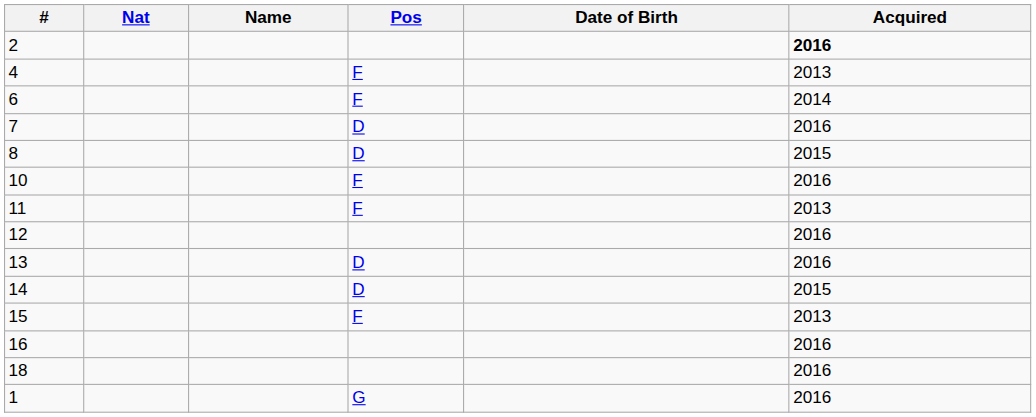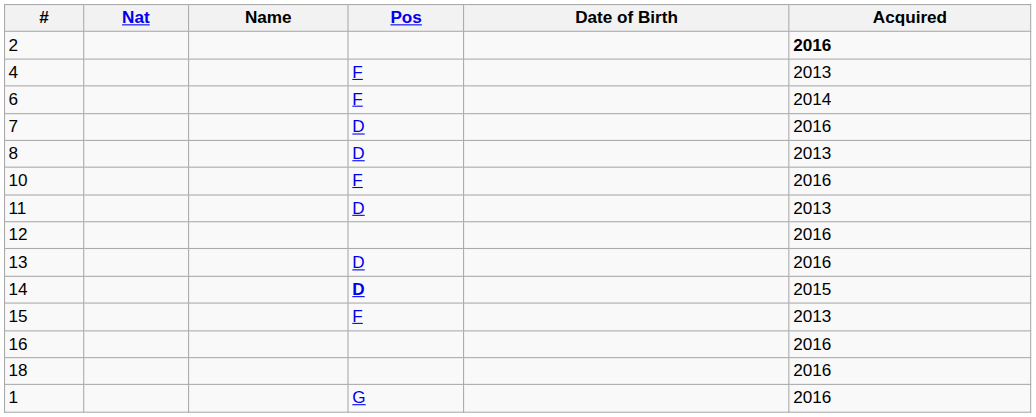8 | Acquired: 2015 -> 2013
11 | Pos: F -> D
14 | Pos: normal -> bold
